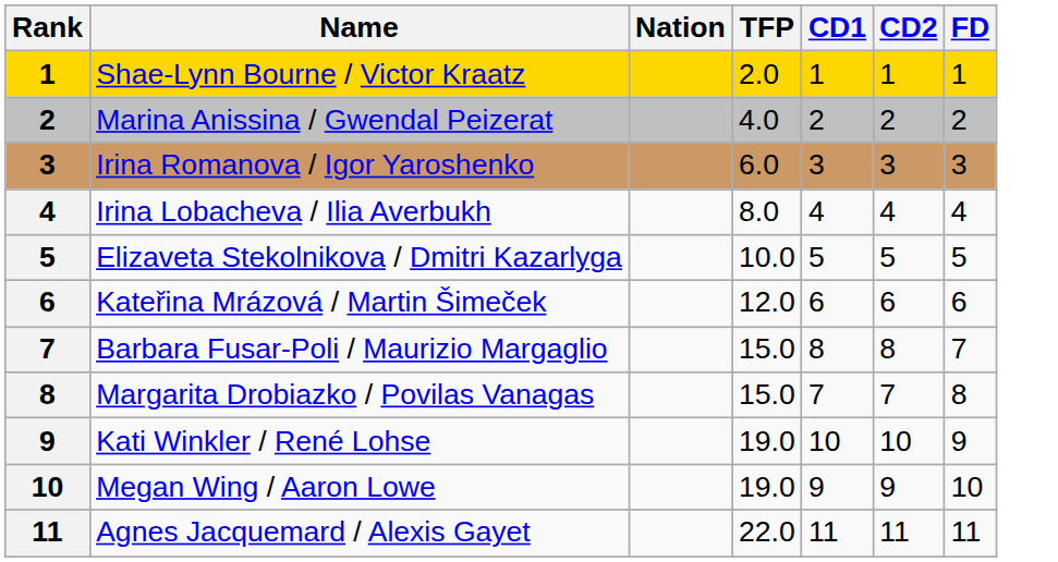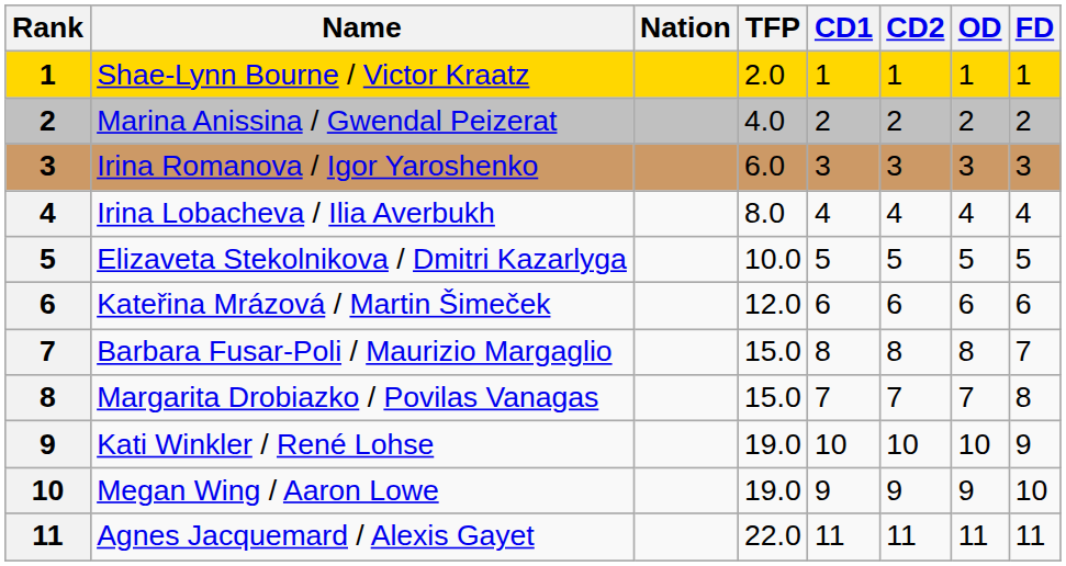+ column: OD | 1 | 2 | 3 | 4 | 5 | 6 | 8 | 7 | 10 | 9 | 11
